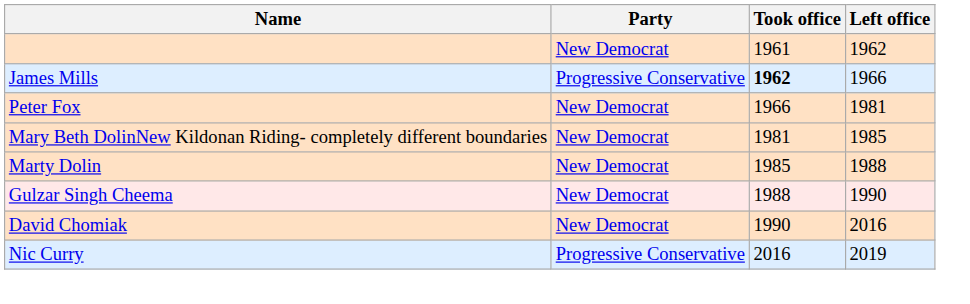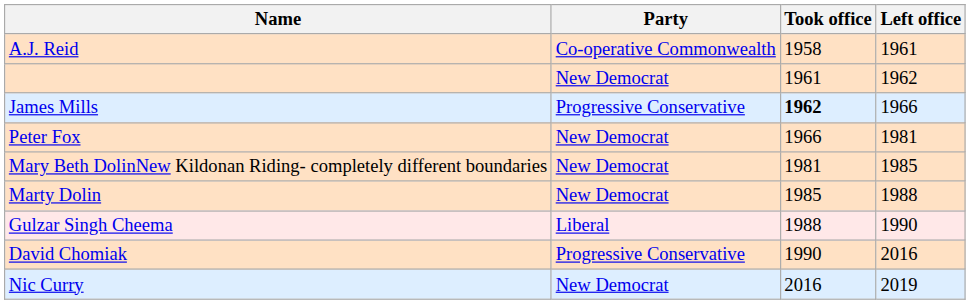+ row: A.J. Reid | Co-operative Commonwealth | 1958 | 1961
Gulzar Singh Cheema | Party: New Democrat -> Liberal
David Chomiak | Party: New Democrat -> Progressive Conservative
Nic Curry | Party: Progressive Conservative -> New Democrat
